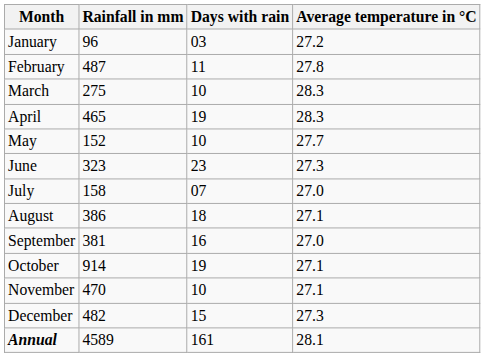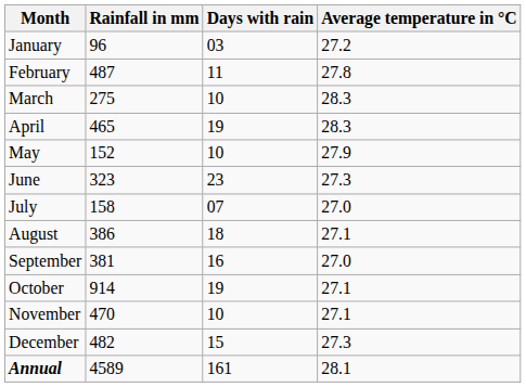May | Average temperature in °C: 27.7 -> 27.9
